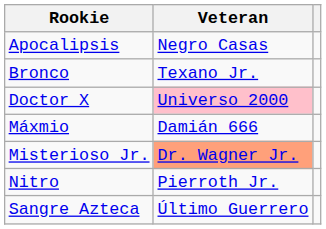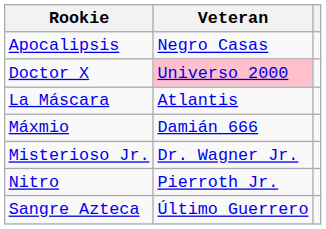- row: Bronco | Texano Jr.
+ row: La Máscara | Atlantis
Misterioso Jr. | Veteran: lightsalmon background -> no background
